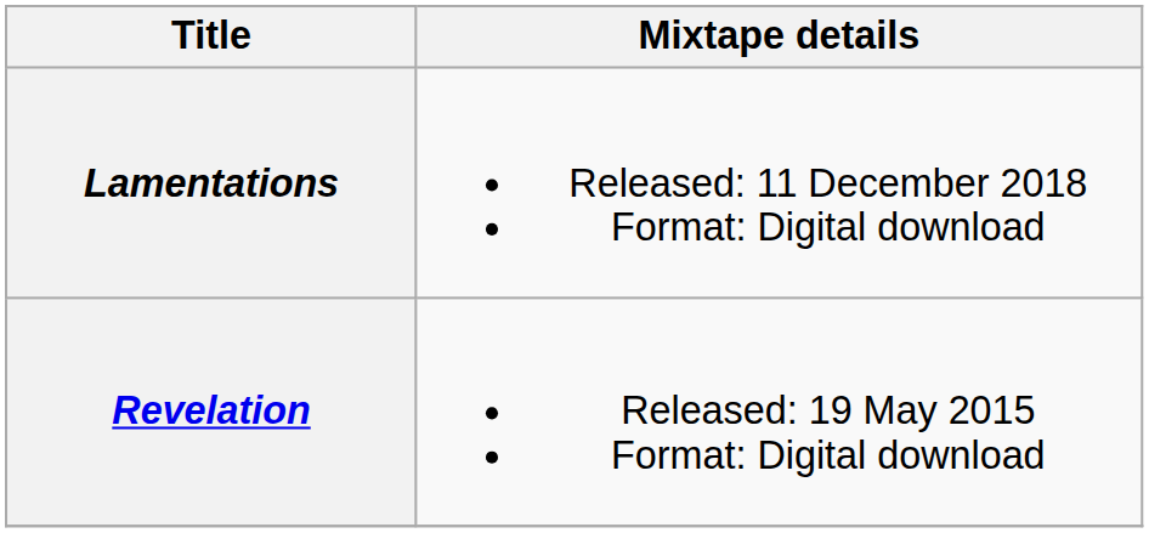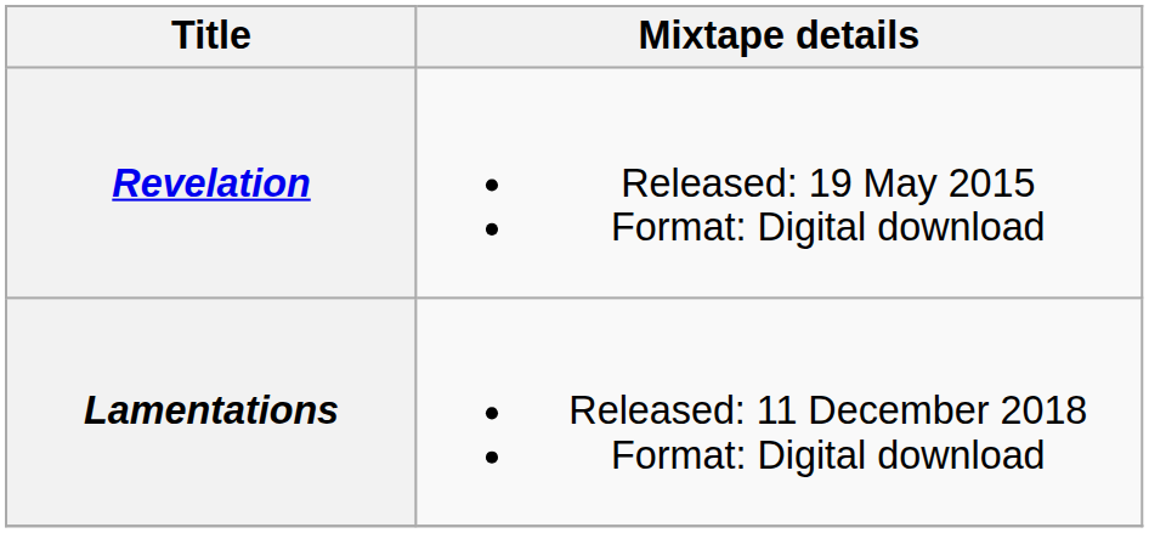rows swapped: Revelation <-> Lamentations
